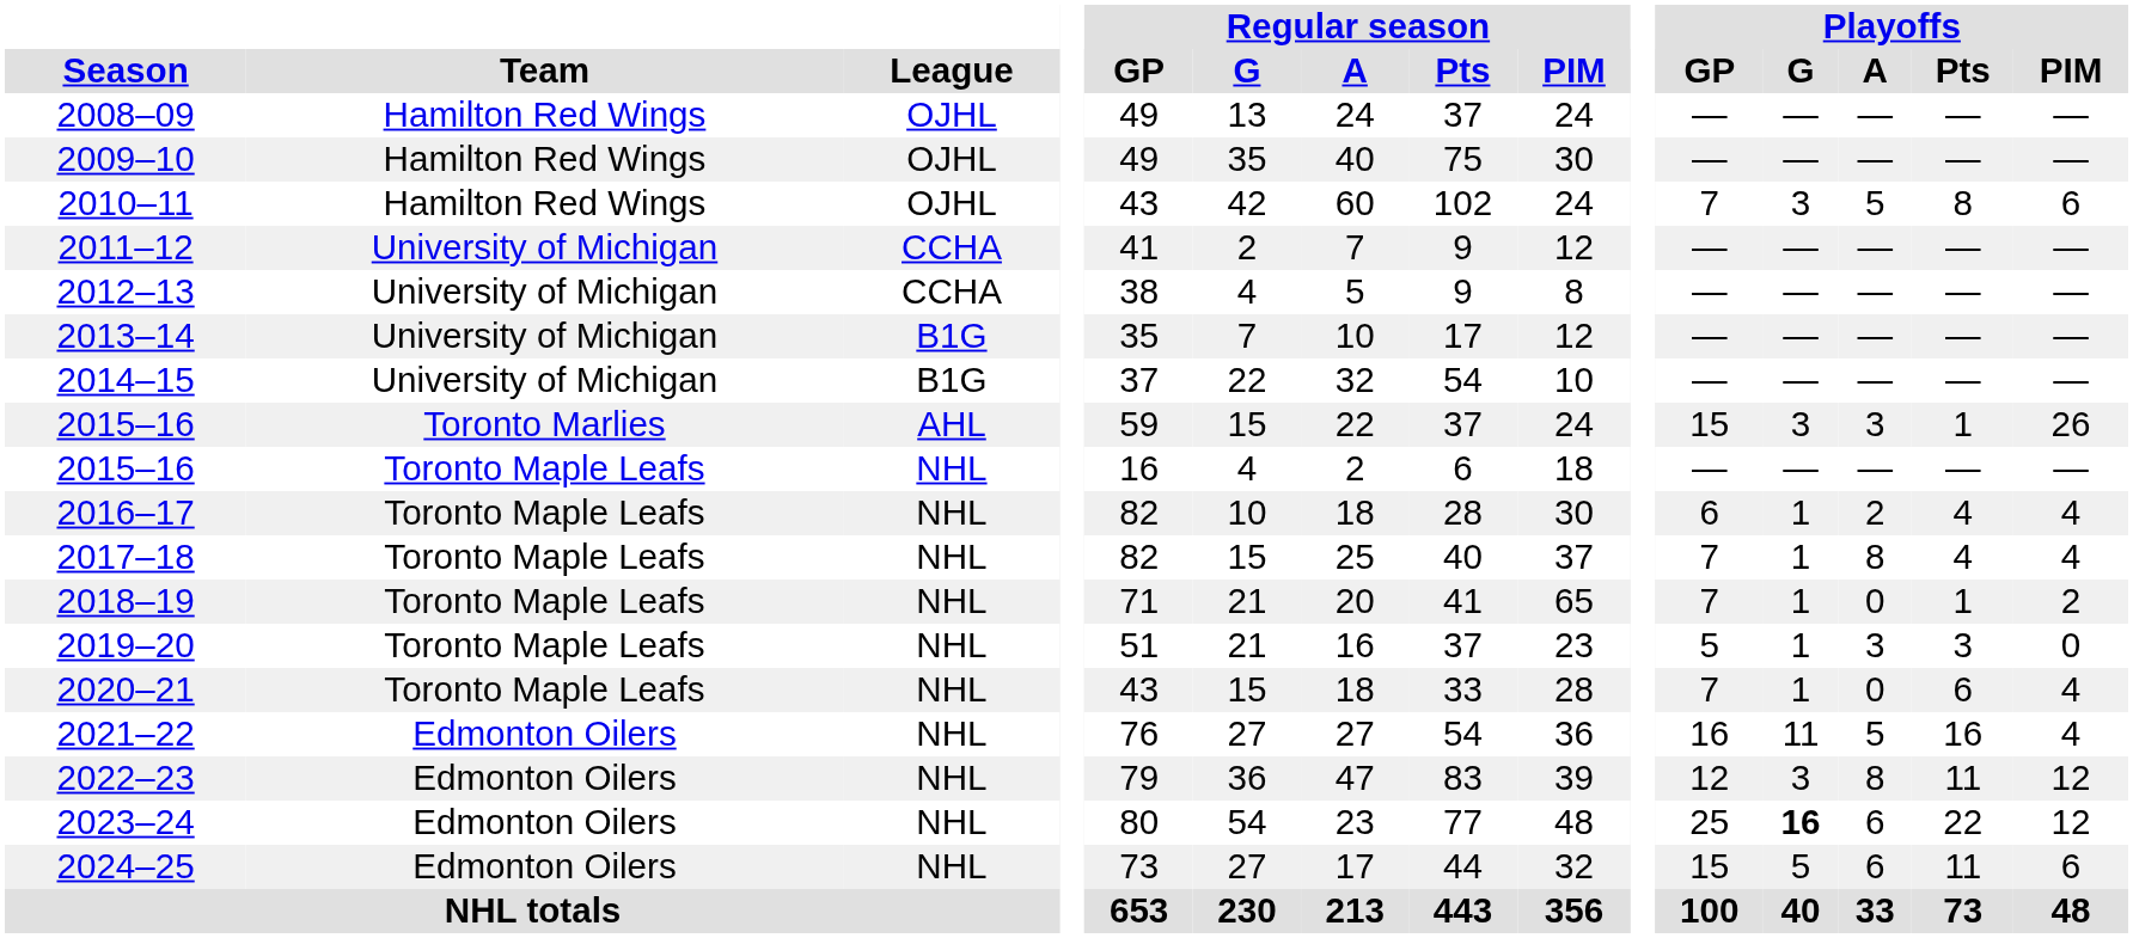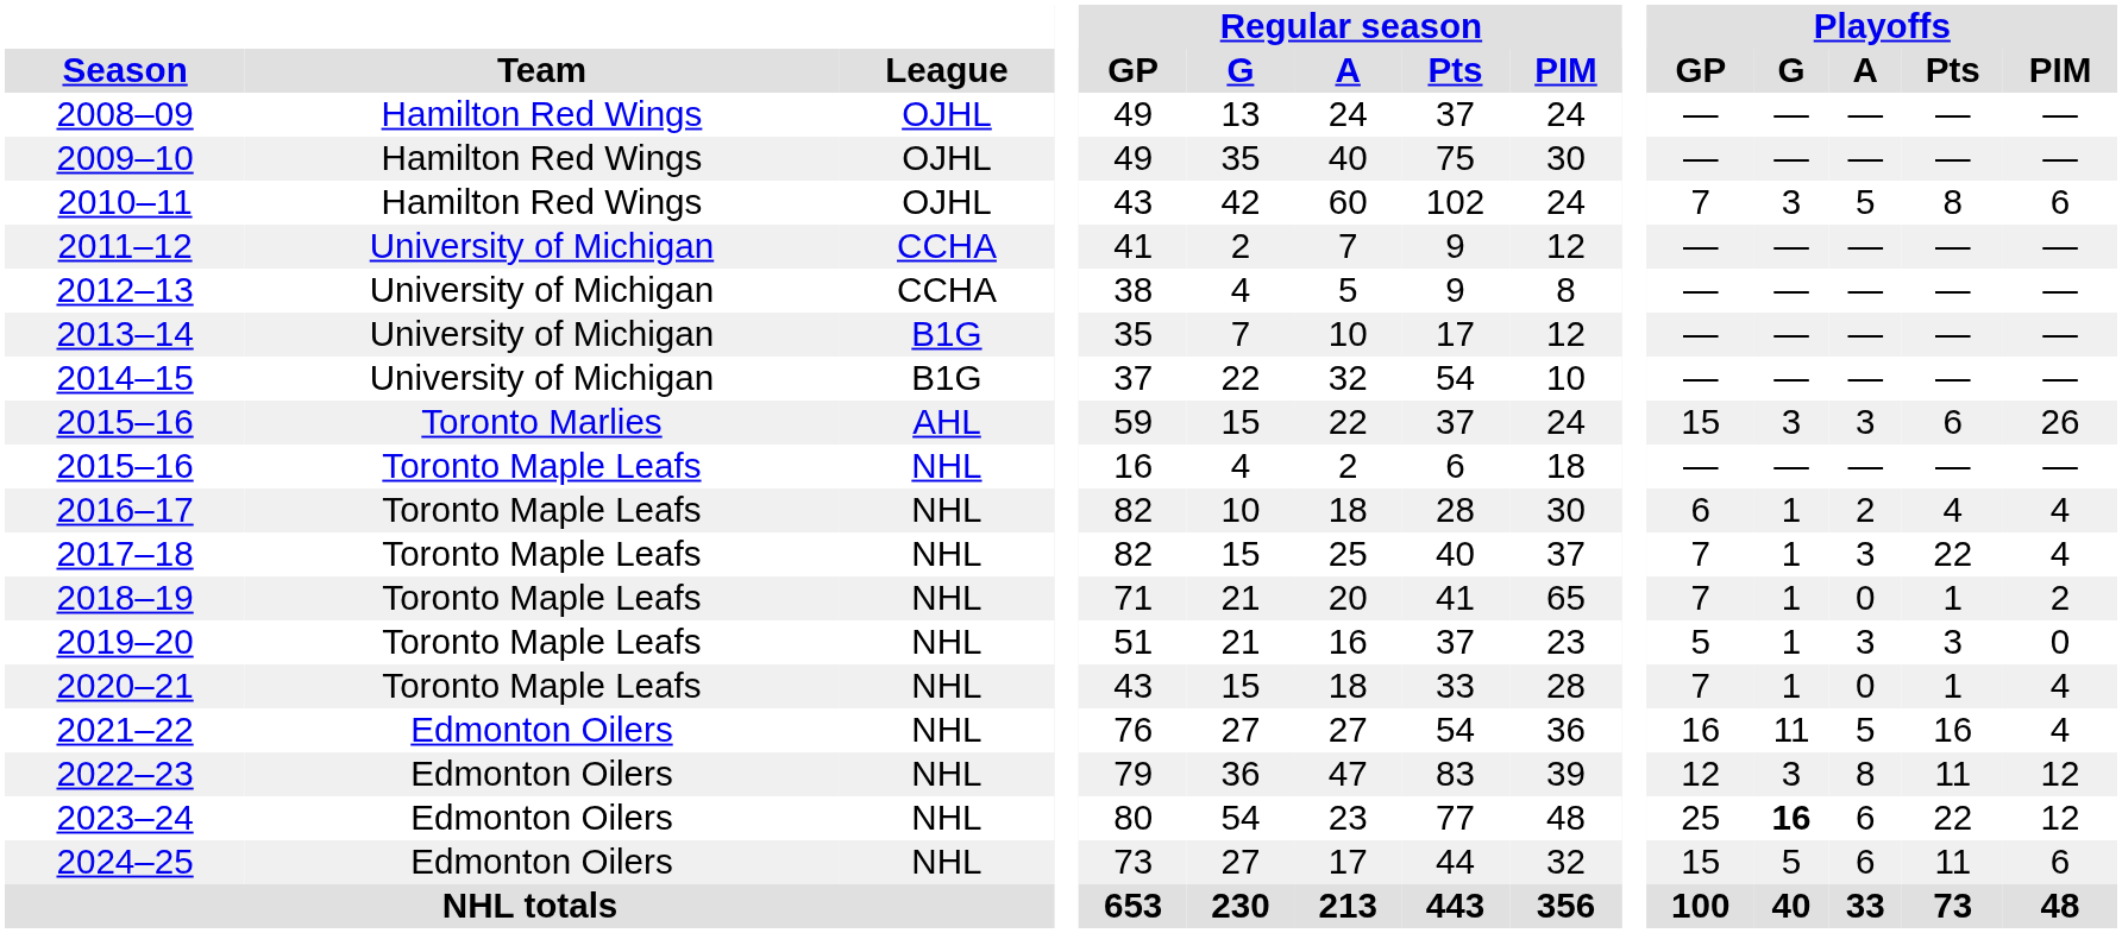2015–16 / Toronto Marlies | Playoffs / Pts: 1 -> 6
2017–18 | Playoffs / A: 8 -> 3
2017–18 | Playoffs / Pts: 4 -> 22
2020–21 | Playoffs / Pts: 6 -> 1
